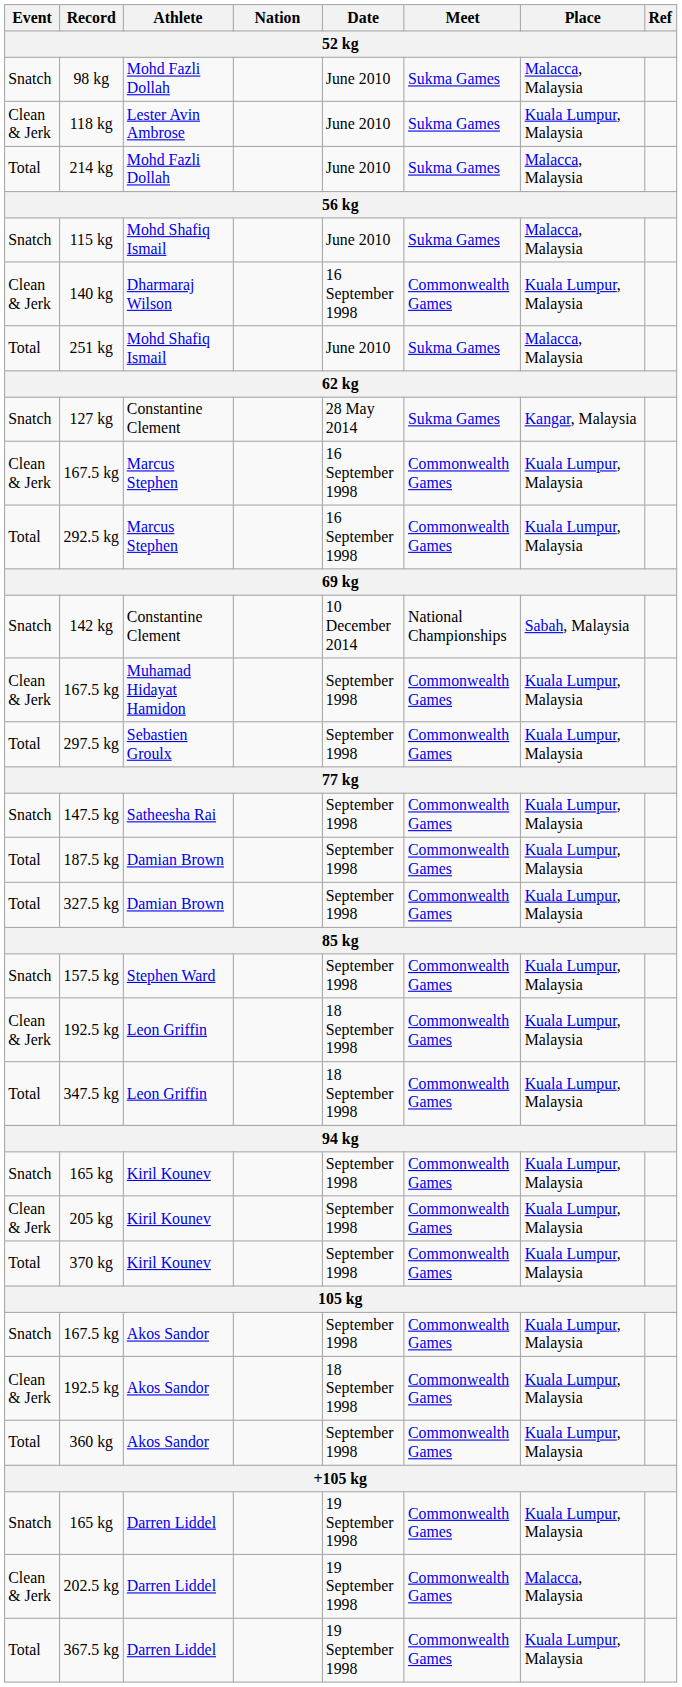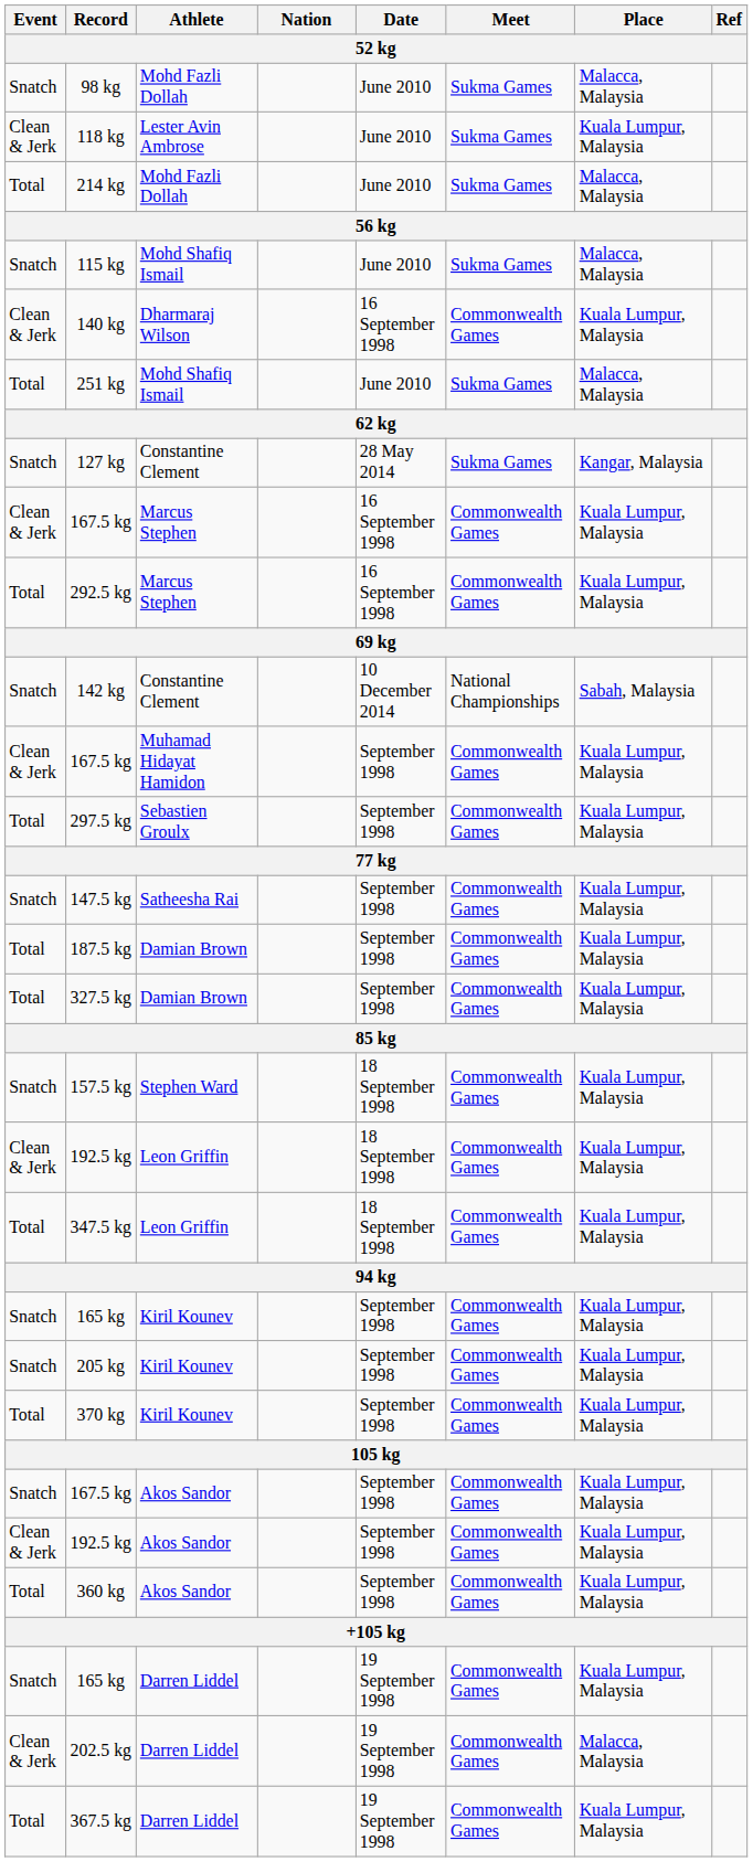157.5 kg | Date: September 1998 -> 18 September 1998
205 kg | Event: Clean & Jerk -> Snatch
192.5 kg / Akos Sandor | Date: 18 September 1998 -> September 1998
